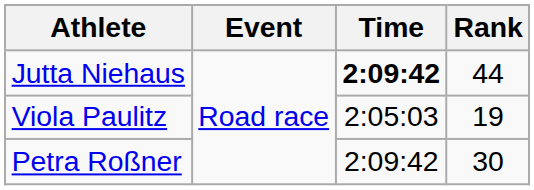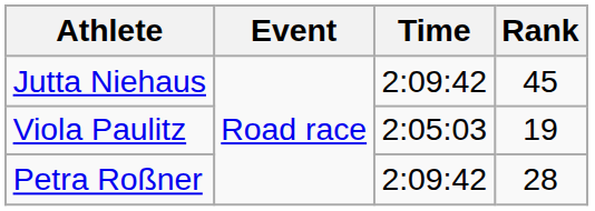Jutta Niehaus | Time: bold -> normal
Jutta Niehaus | Rank: 44 -> 45
Petra Roßner | Rank: 30 -> 28
